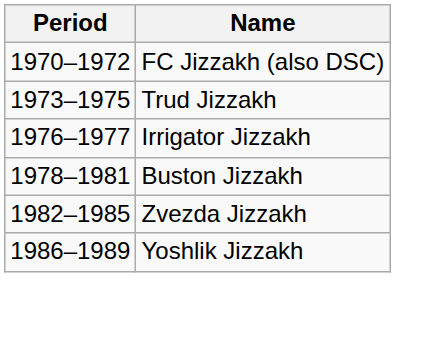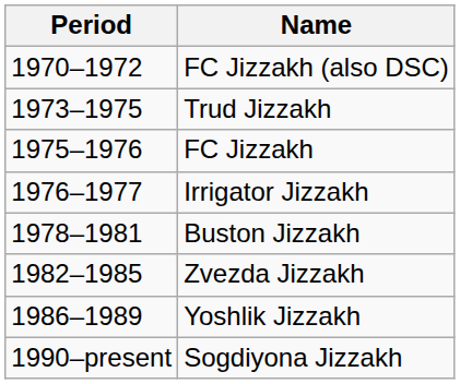+ row: 1975–1976 | FC Jizzakh
+ row: 1990–present | Sogdiyona Jizzakh
